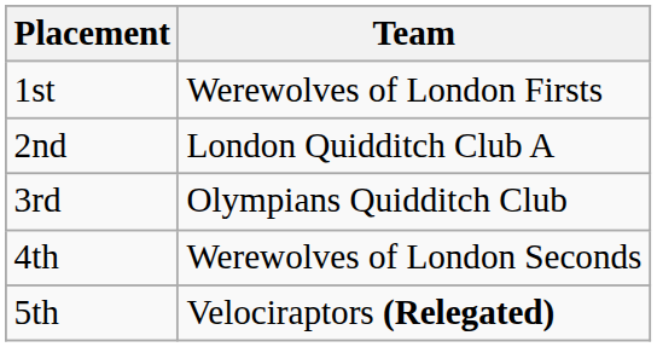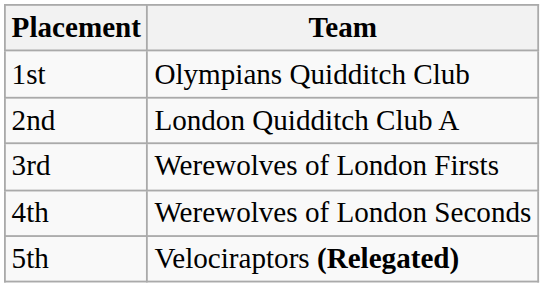1st | Team: Werewolves of London Firsts -> Olympians Quidditch Club
3rd | Team: Olympians Quidditch Club -> Werewolves of London Firsts
